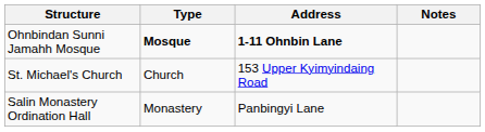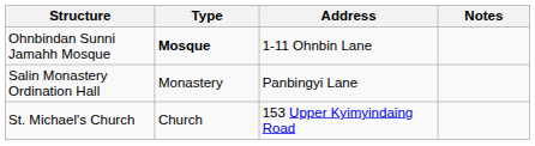Ohnbindan Sunni Jamahh Mosque | Address: bold -> normal
rows swapped: St. Michael's Church <-> Salin Monastery Ordination Hall
